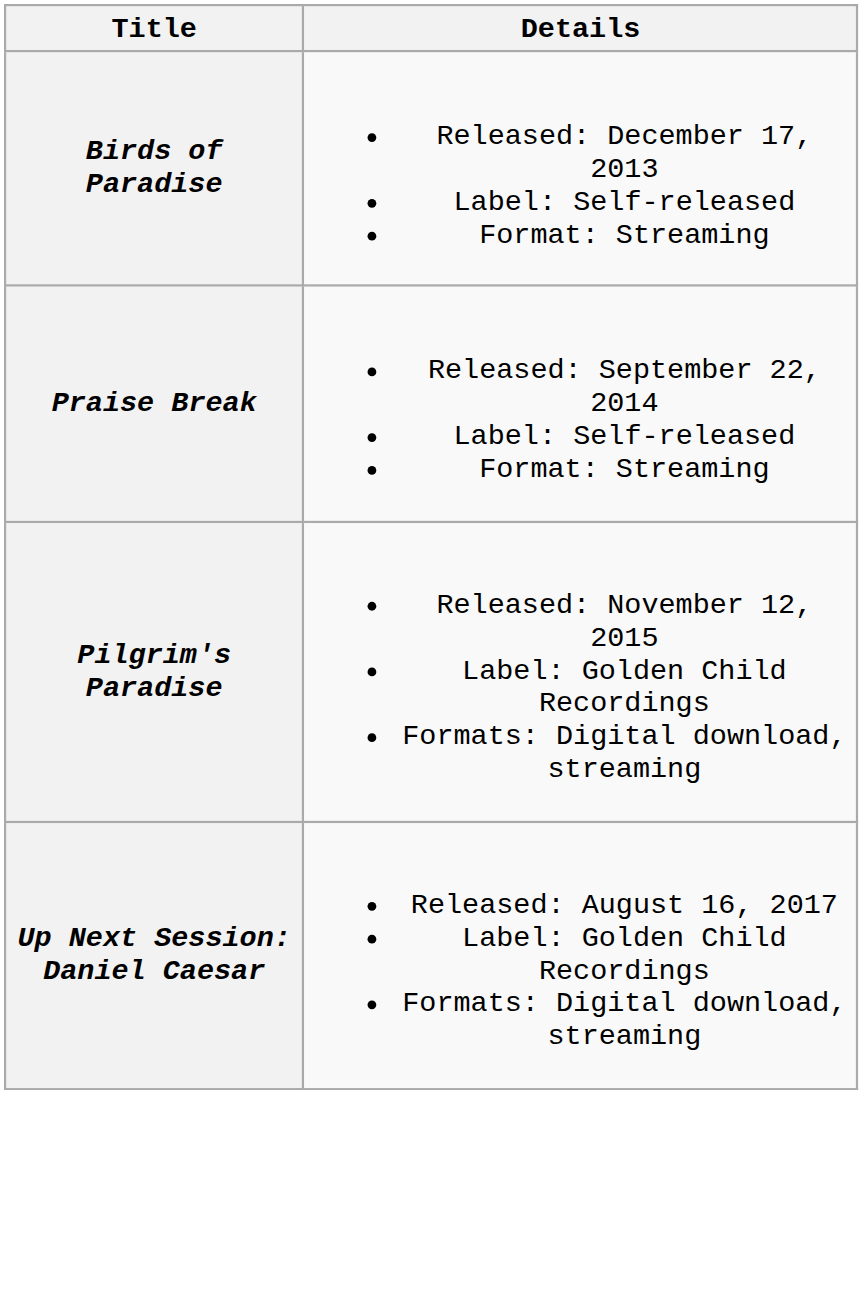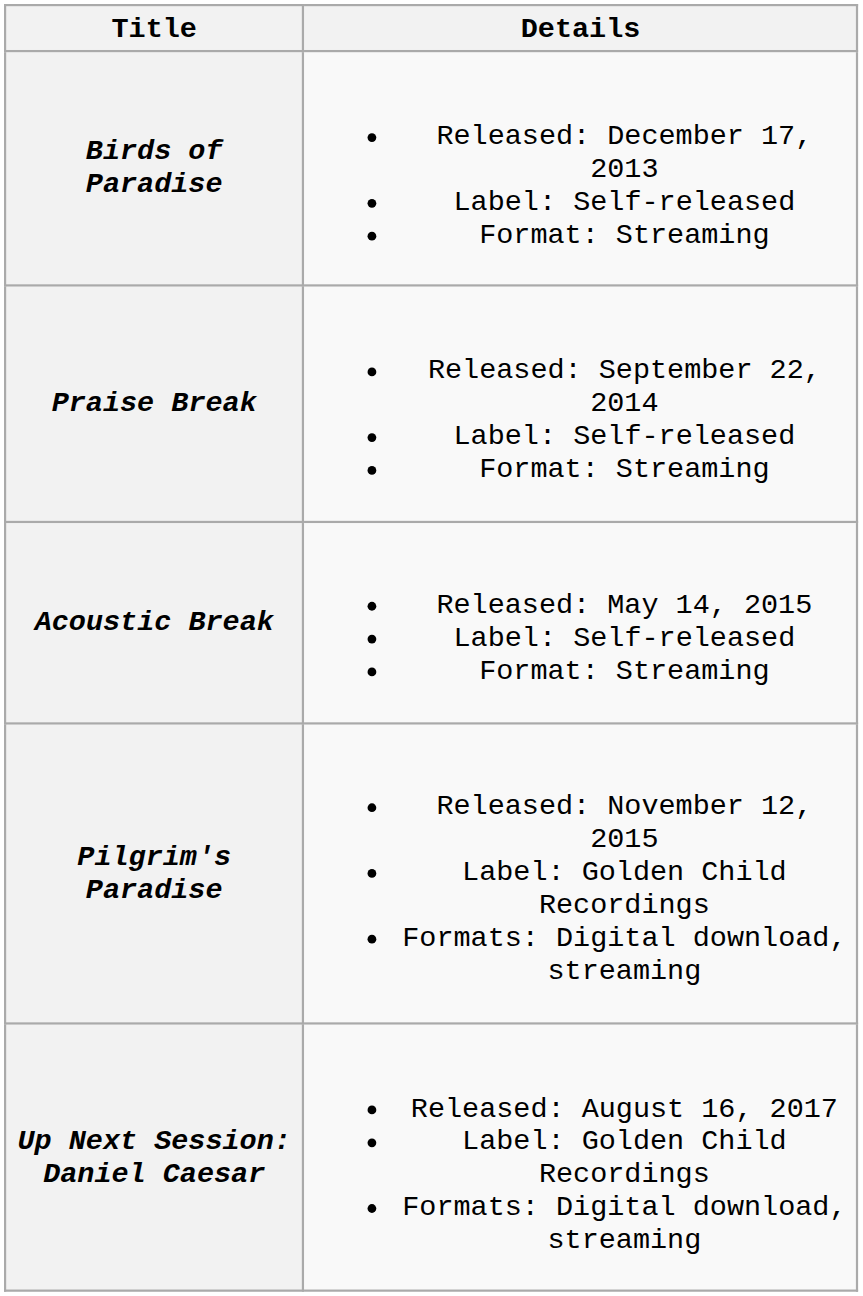+ row: Acoustic Break | Released: May 14, 2015 Label: Self-released Format: Streaming
